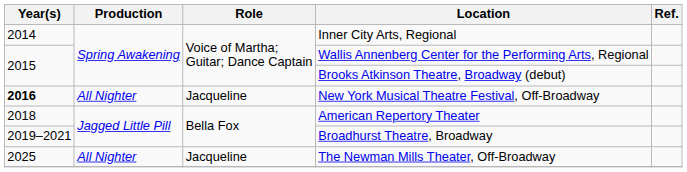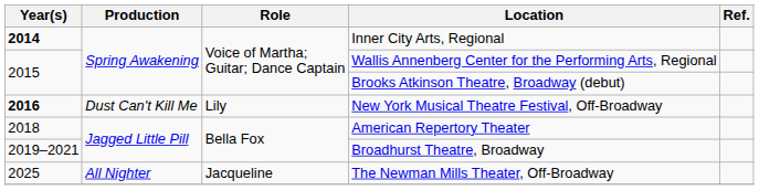Inner City Arts, Regional | Year(s): normal -> bold
New York Musical Theatre Festival, Off-Broadway | Production: All Nighter -> Dust Can't Kill Me
New York Musical Theatre Festival, Off-Broadway | Role: Jacqueline -> Lily
